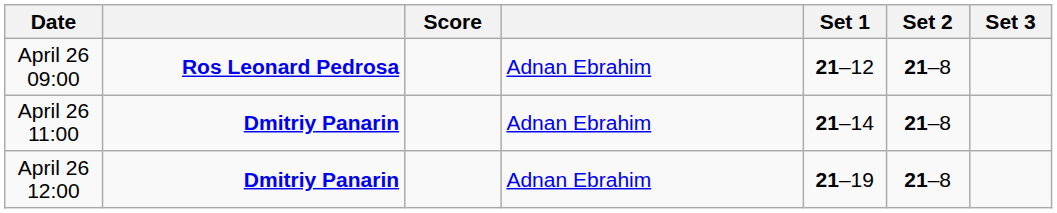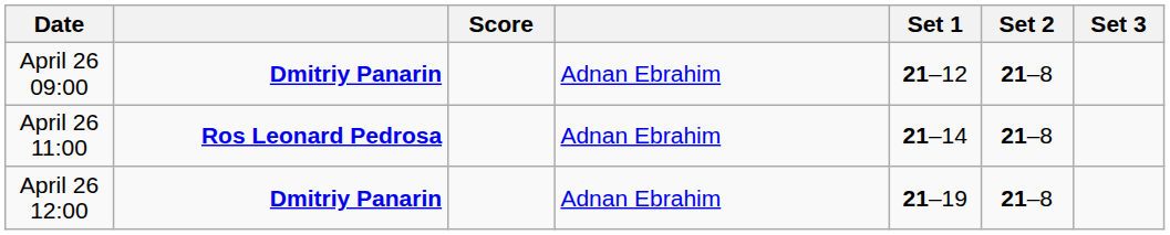April 26 09:00 | column 2: Ros Leonard Pedrosa -> Dmitriy Panarin
April 26 11:00 | column 2: Dmitriy Panarin -> Ros Leonard Pedrosa
